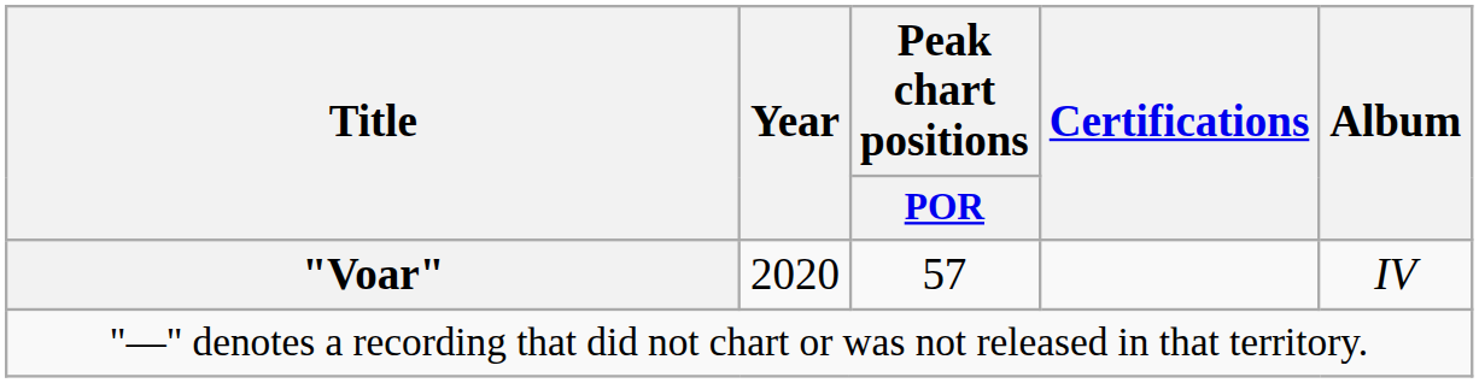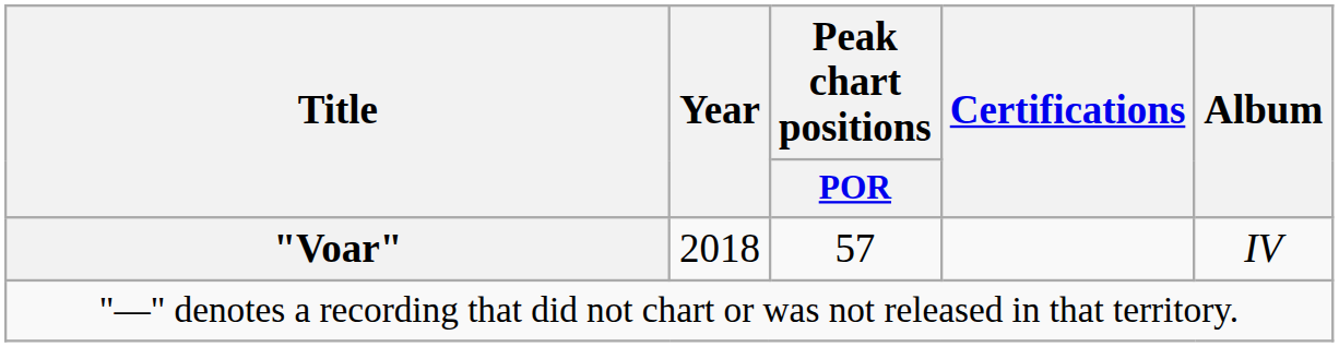"Voar" | Year: 2020 -> 2018
